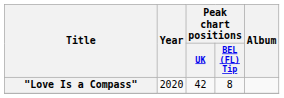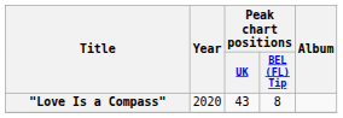"Love Is a Compass" | Peak chart positions / UK: 42 -> 43
